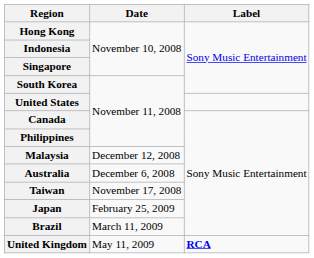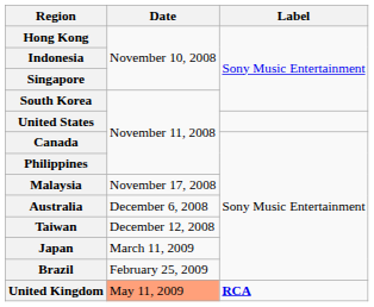Malaysia | Date: December 12, 2008 -> November 17, 2008
Taiwan | Date: November 17, 2008 -> December 12, 2008
Japan | Date: February 25, 2009 -> March 11, 2009
Brazil | Date: March 11, 2009 -> February 25, 2009
United Kingdom | Date: no background -> lightsalmon background
